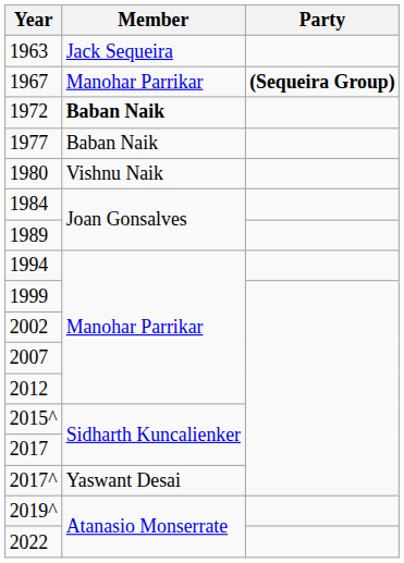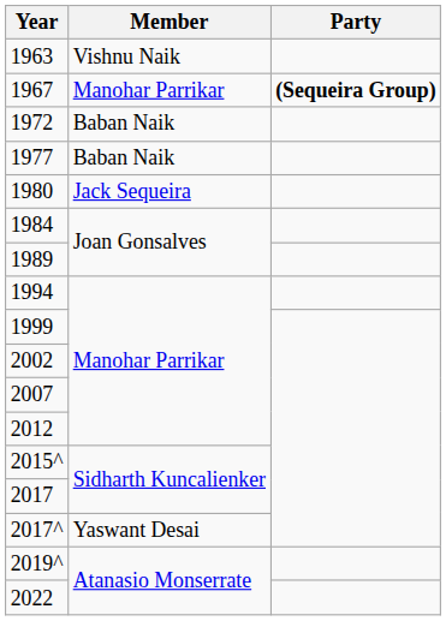1963 | Member: Jack Sequeira -> Vishnu Naik
1972 | Member: bold -> normal
1980 | Member: Vishnu Naik -> Jack Sequeira
